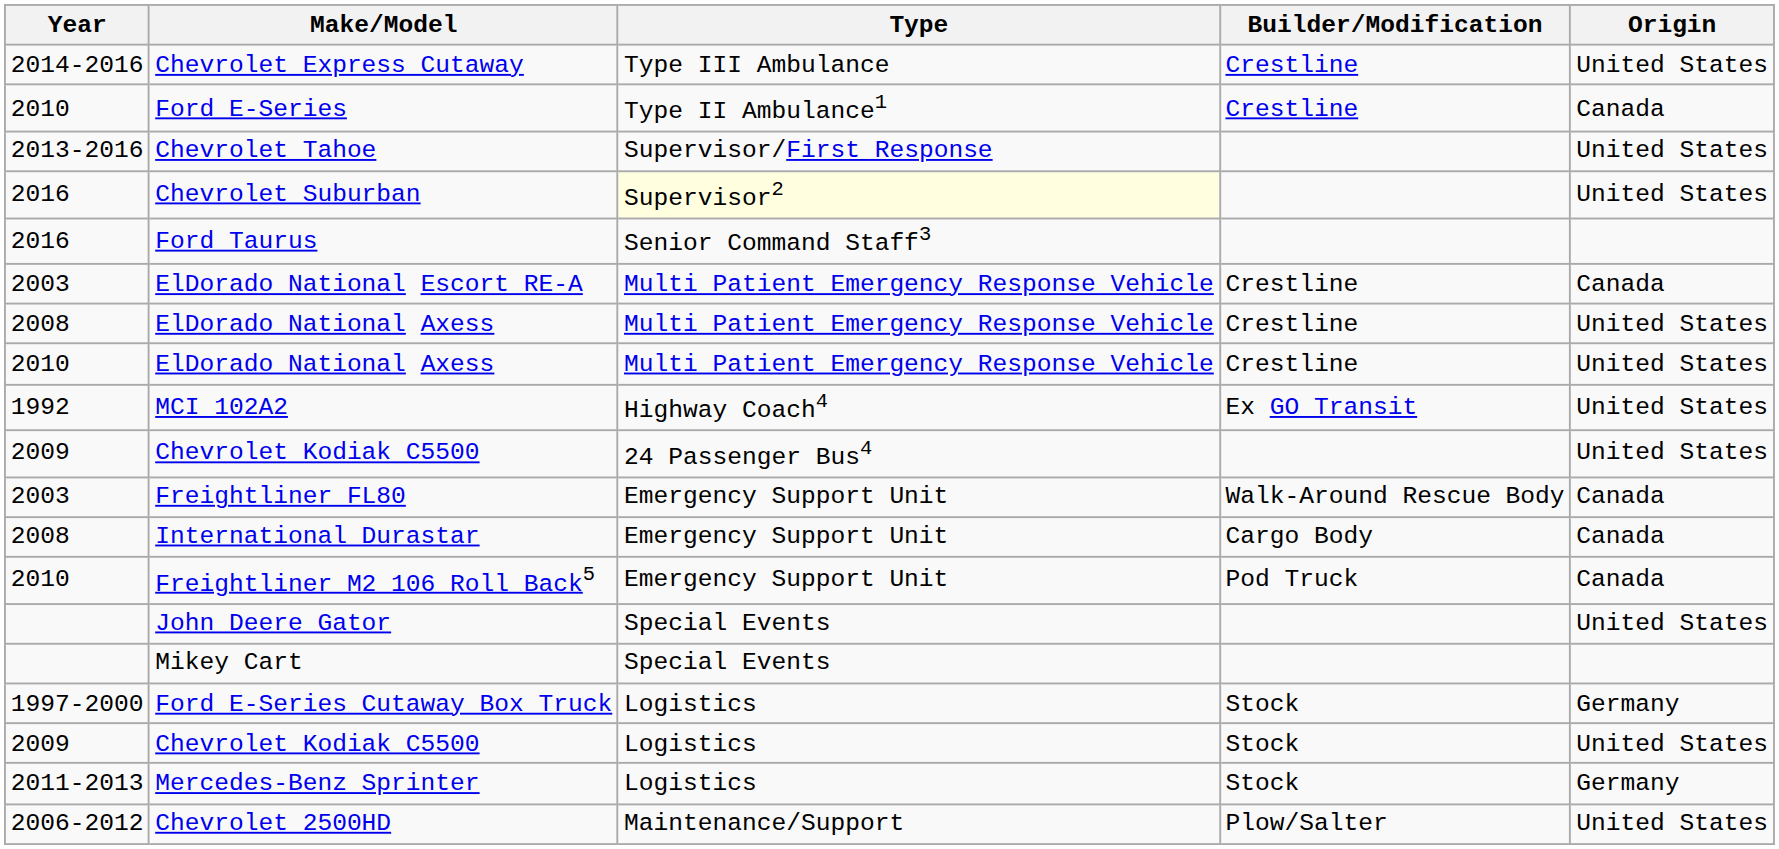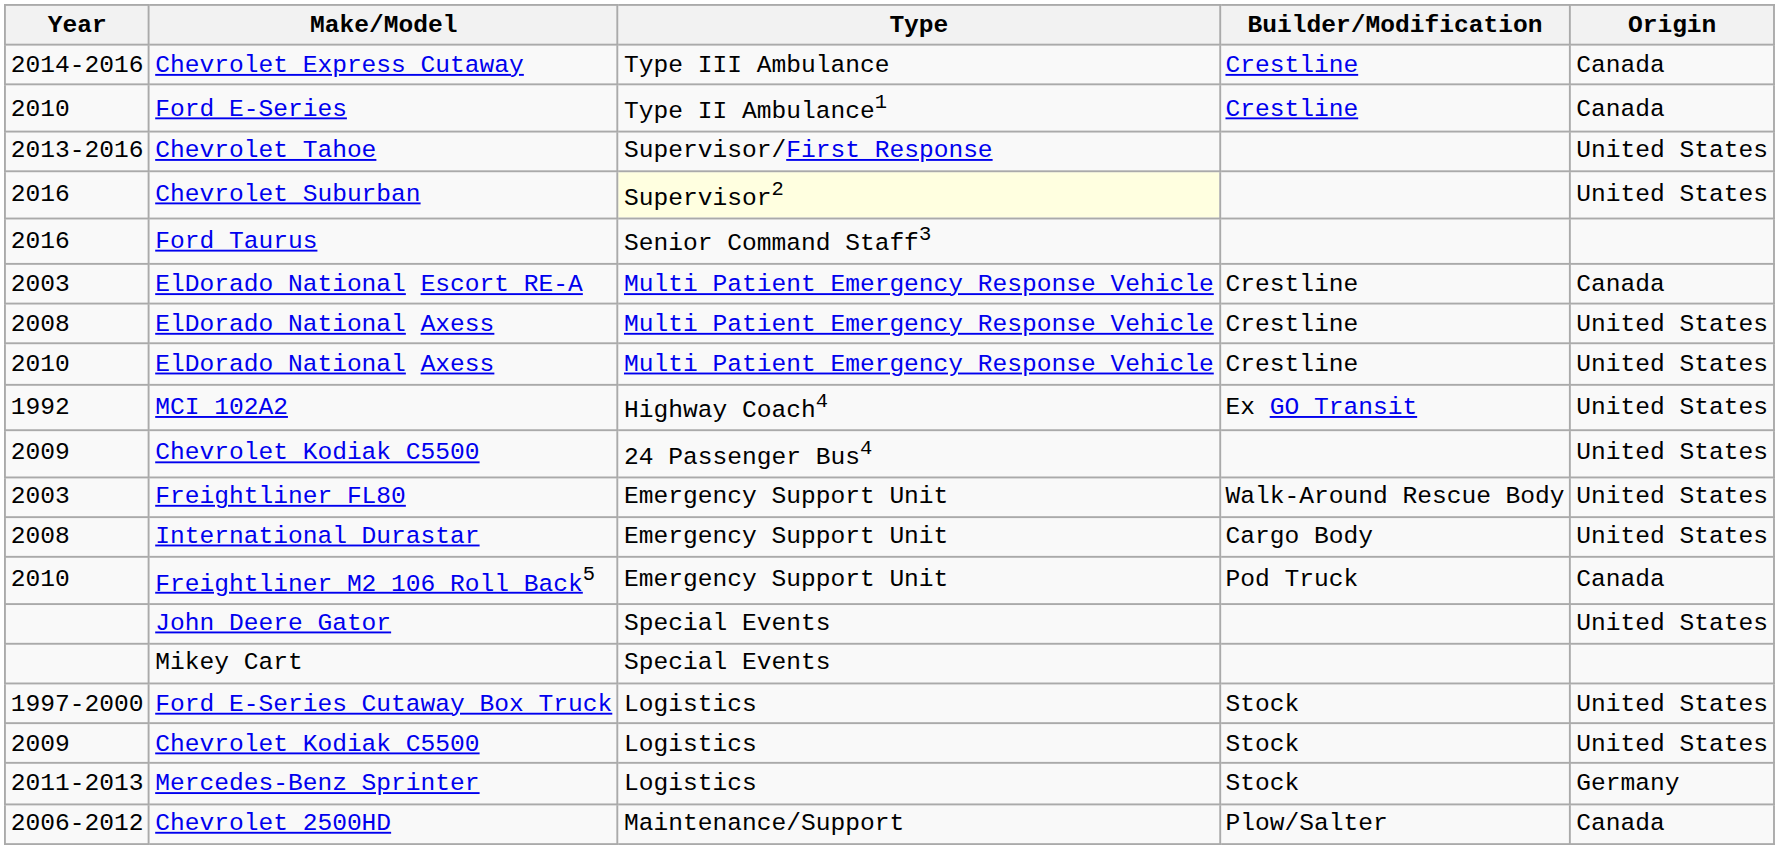Chevrolet Express Cutaway | Origin: United States -> Canada
Freightliner FL80 | Origin: Canada -> United States
International Durastar | Origin: Canada -> United States
Ford E-Series Cutaway Box Truck | Origin: Germany -> United States
Chevrolet 2500HD | Origin: United States -> Canada
